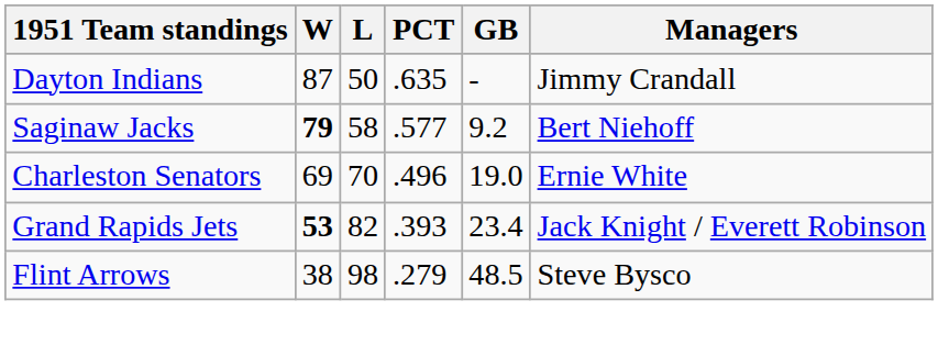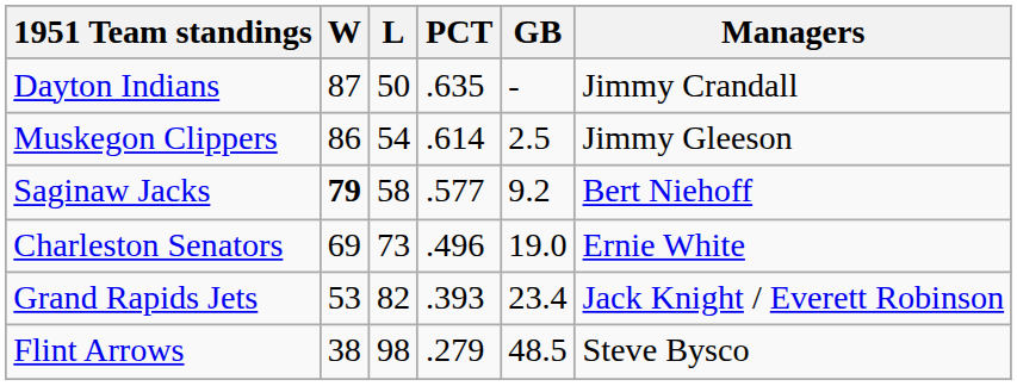+ row: Muskegon Clippers | 86 | 54 | .614 | 2.5 | Jimmy Gleeson
Charleston Senators | L: 70 -> 73
Grand Rapids Jets | W: bold -> normal
